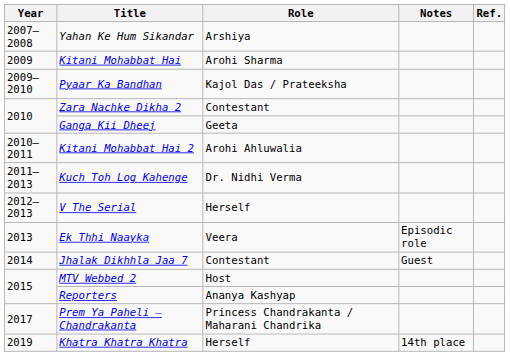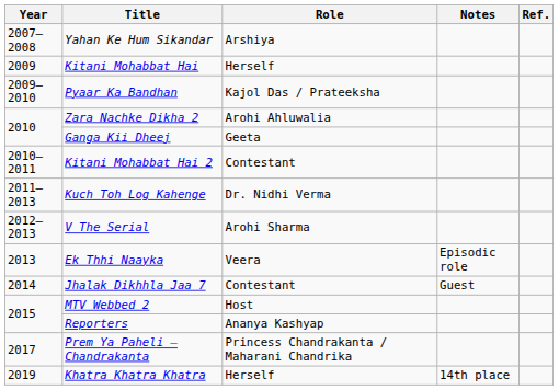Kitani Mohabbat Hai | Role: Arohi Sharma -> Herself
Zara Nachke Dikha 2 | Role: Contestant -> Arohi Ahluwalia
Kitani Mohabbat Hai 2 | Role: Arohi Ahluwalia -> Contestant
V The Serial | Role: Herself -> Arohi Sharma
